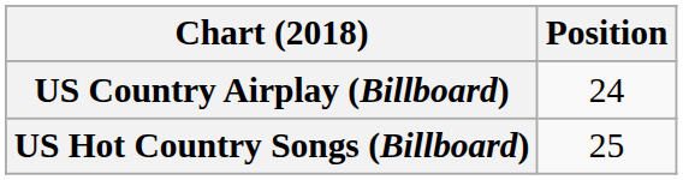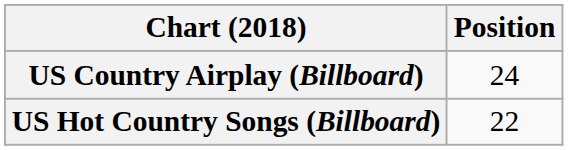US Hot Country Songs (Billboard) | Position: 25 -> 22
